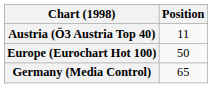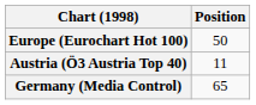rows swapped: Austria (Ö3 Austria Top 40) <-> Europe (Eurochart Hot 100)
